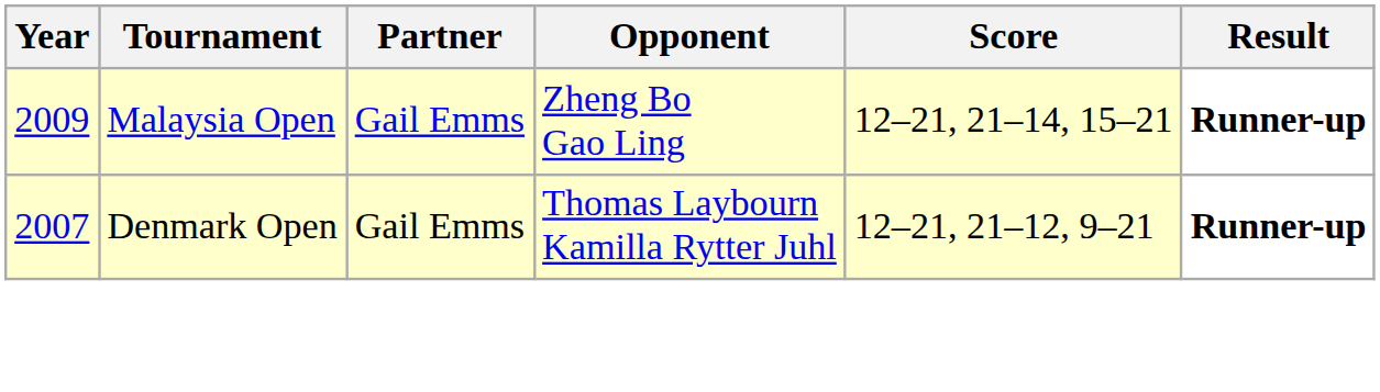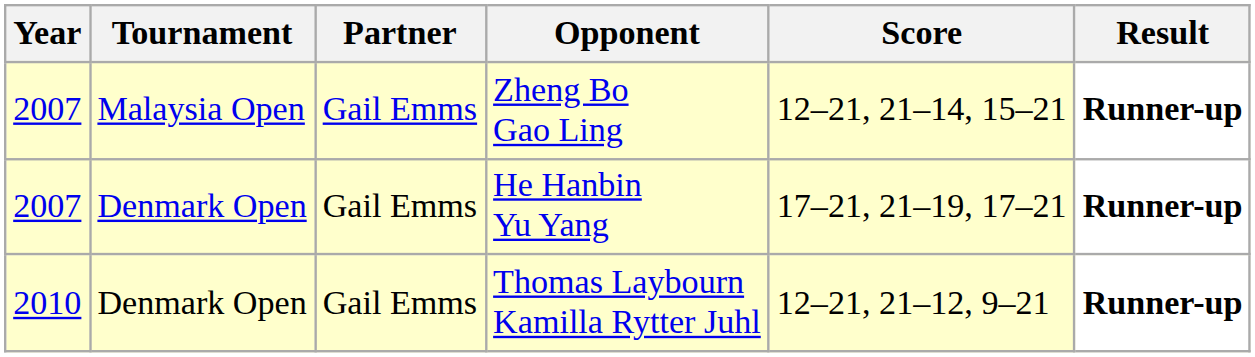Zheng Bo Gao Ling | Year: 2009 -> 2007
+ row: 2007 | Denmark Open | Gail Emms | He Hanbin Yu Yang | 17–21, 21–19, 17–21 | Runner-up
Thomas Laybourn Kamilla Rytter Juhl | Year: 2007 -> 2010
